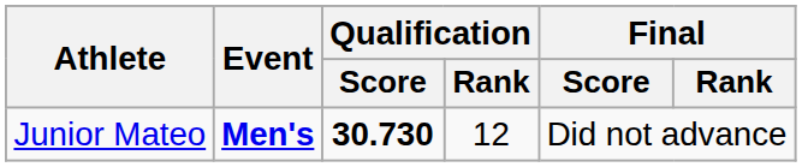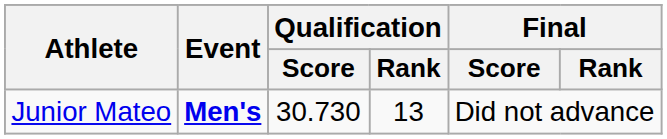Junior Mateo | Qualification / Score: bold -> normal
Junior Mateo | Qualification / Rank: 12 -> 13
